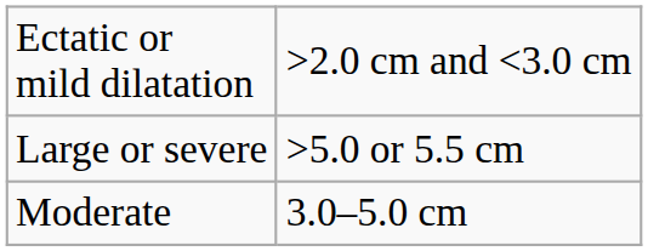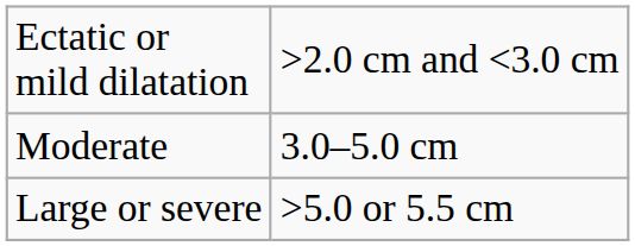rows swapped: Moderate <-> Large or severe
